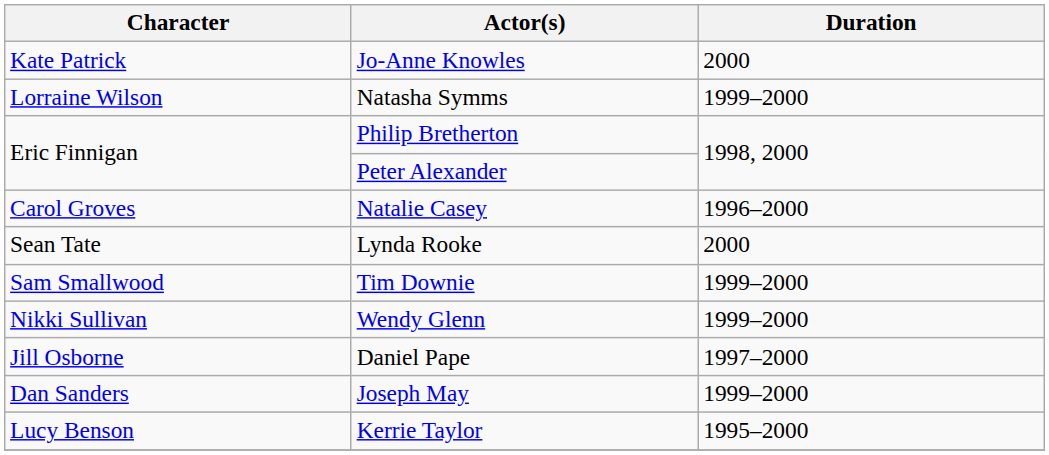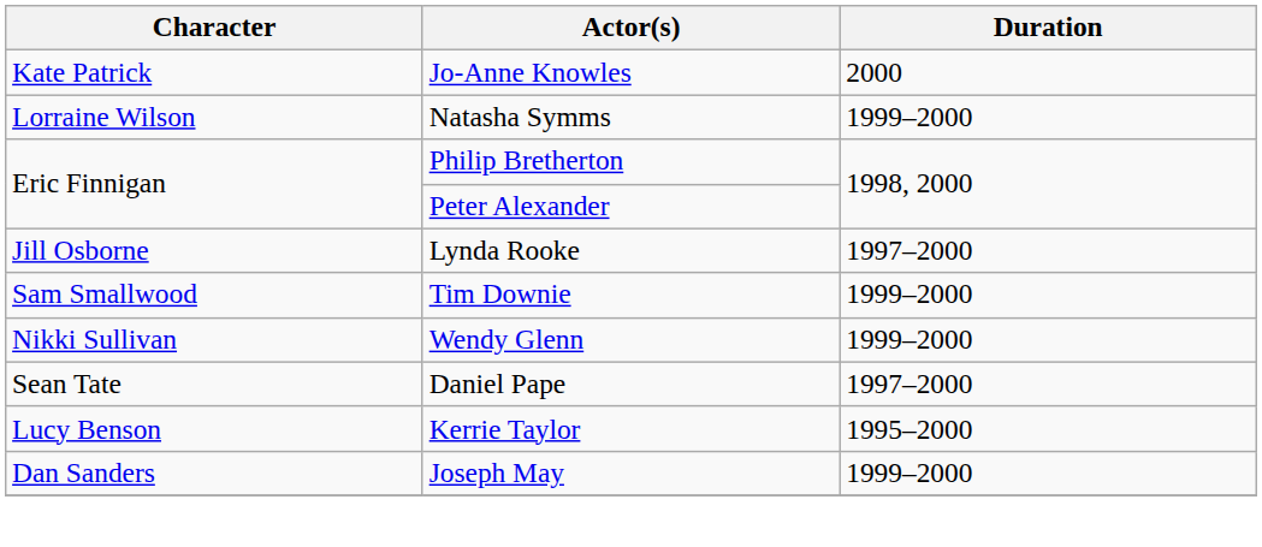- row: Carol Groves | Natalie Casey | 1996–2000
Lynda Rooke | Character: Sean Tate -> Jill Osborne
Lynda Rooke | Duration: 2000 -> 1997–2000
Daniel Pape | Character: Jill Osborne -> Sean Tate
rows swapped: Joseph May <-> Kerrie Taylor
